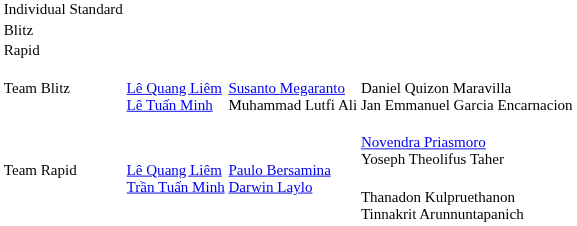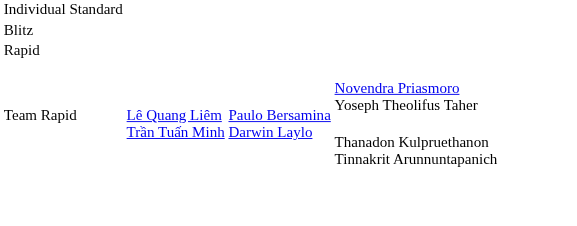- row: Team Blitz | Lê Quang Liêm Lê Tuấn Minh | Susanto Megaranto Muhammad Lutfi Ali | Daniel Quizon Maravilla Jan Emmanuel Garcia Encarnacion
